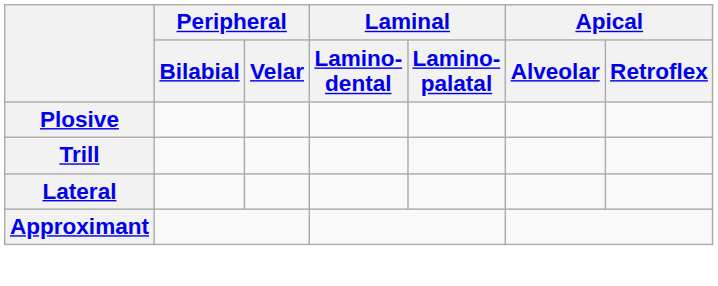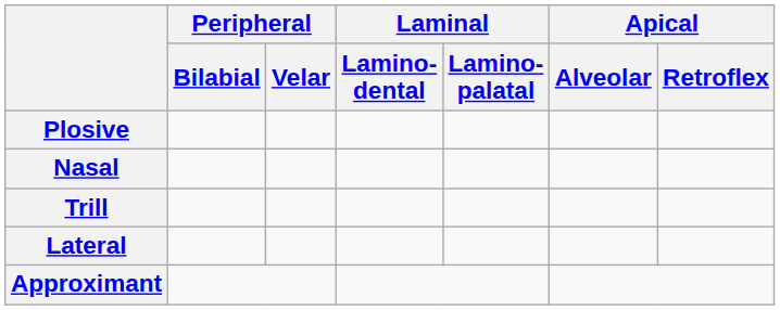+ row: Nasal
